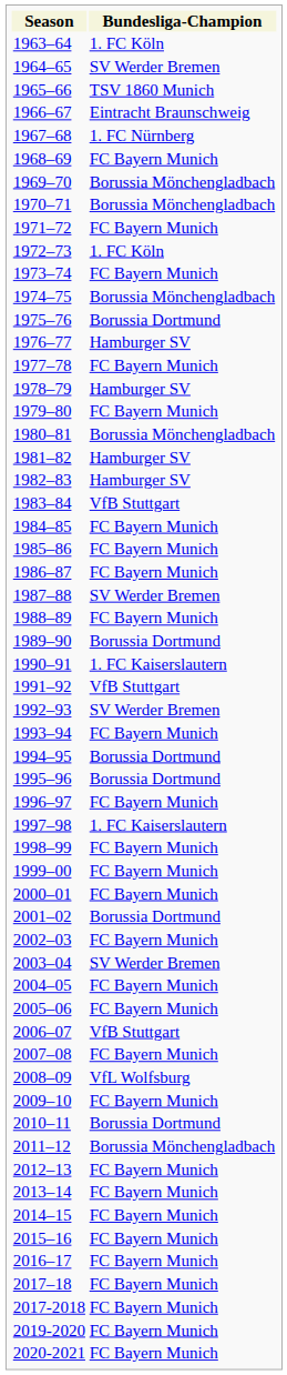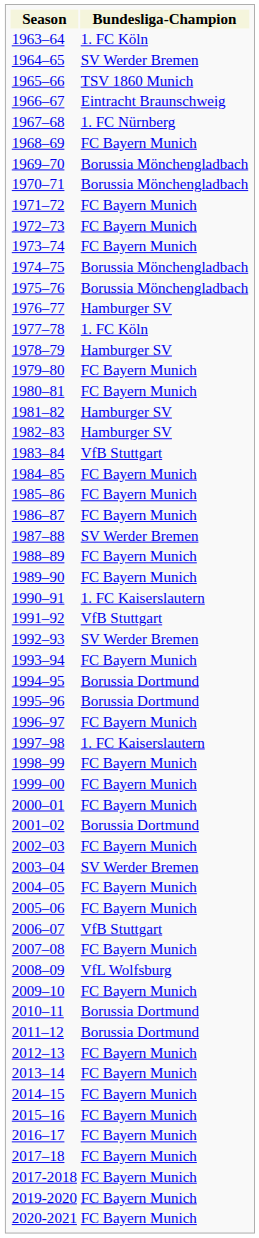1972–73 | Bundesliga-Champion: 1. FC Köln -> FC Bayern Munich
1975–76 | Bundesliga-Champion: Borussia Dortmund -> Borussia Mönchengladbach
1977–78 | Bundesliga-Champion: FC Bayern Munich -> 1. FC Köln
1980–81 | Bundesliga-Champion: Borussia Mönchengladbach -> FC Bayern Munich
1989–90 | Bundesliga-Champion: Borussia Dortmund -> FC Bayern Munich
2011–12 | Bundesliga-Champion: Borussia Mönchengladbach -> Borussia Dortmund
